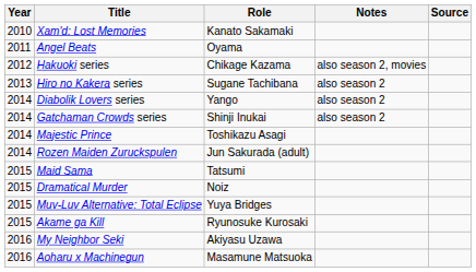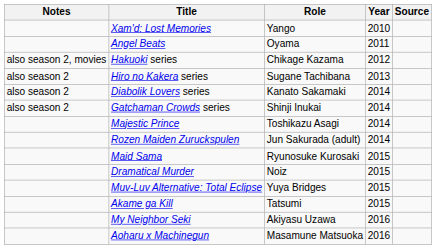columns swapped: Year <-> Notes
Xam'd: Lost Memories | Role: Kanato Sakamaki -> Yango
Diabolik Lovers series | Role: Yango -> Kanato Sakamaki
Maid Sama | Role: Tatsumi -> Ryunosuke Kurosaki
Akame ga Kill | Role: Ryunosuke Kurosaki -> Tatsumi
